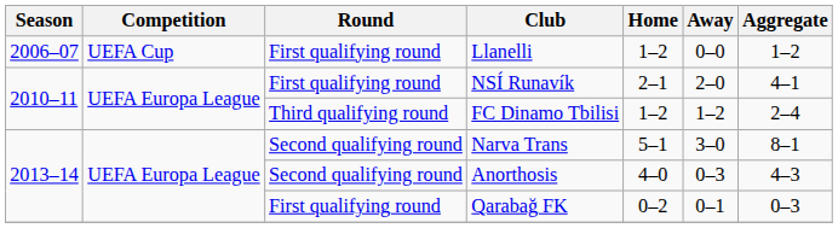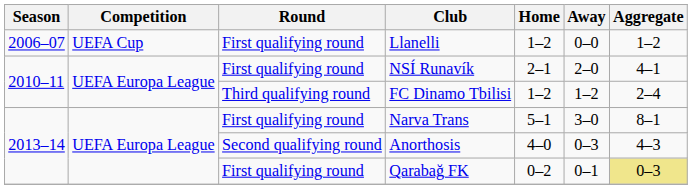Narva Trans | Round: Second qualifying round -> First qualifying round
Qarabağ FK | Aggregate: no background -> khaki background
